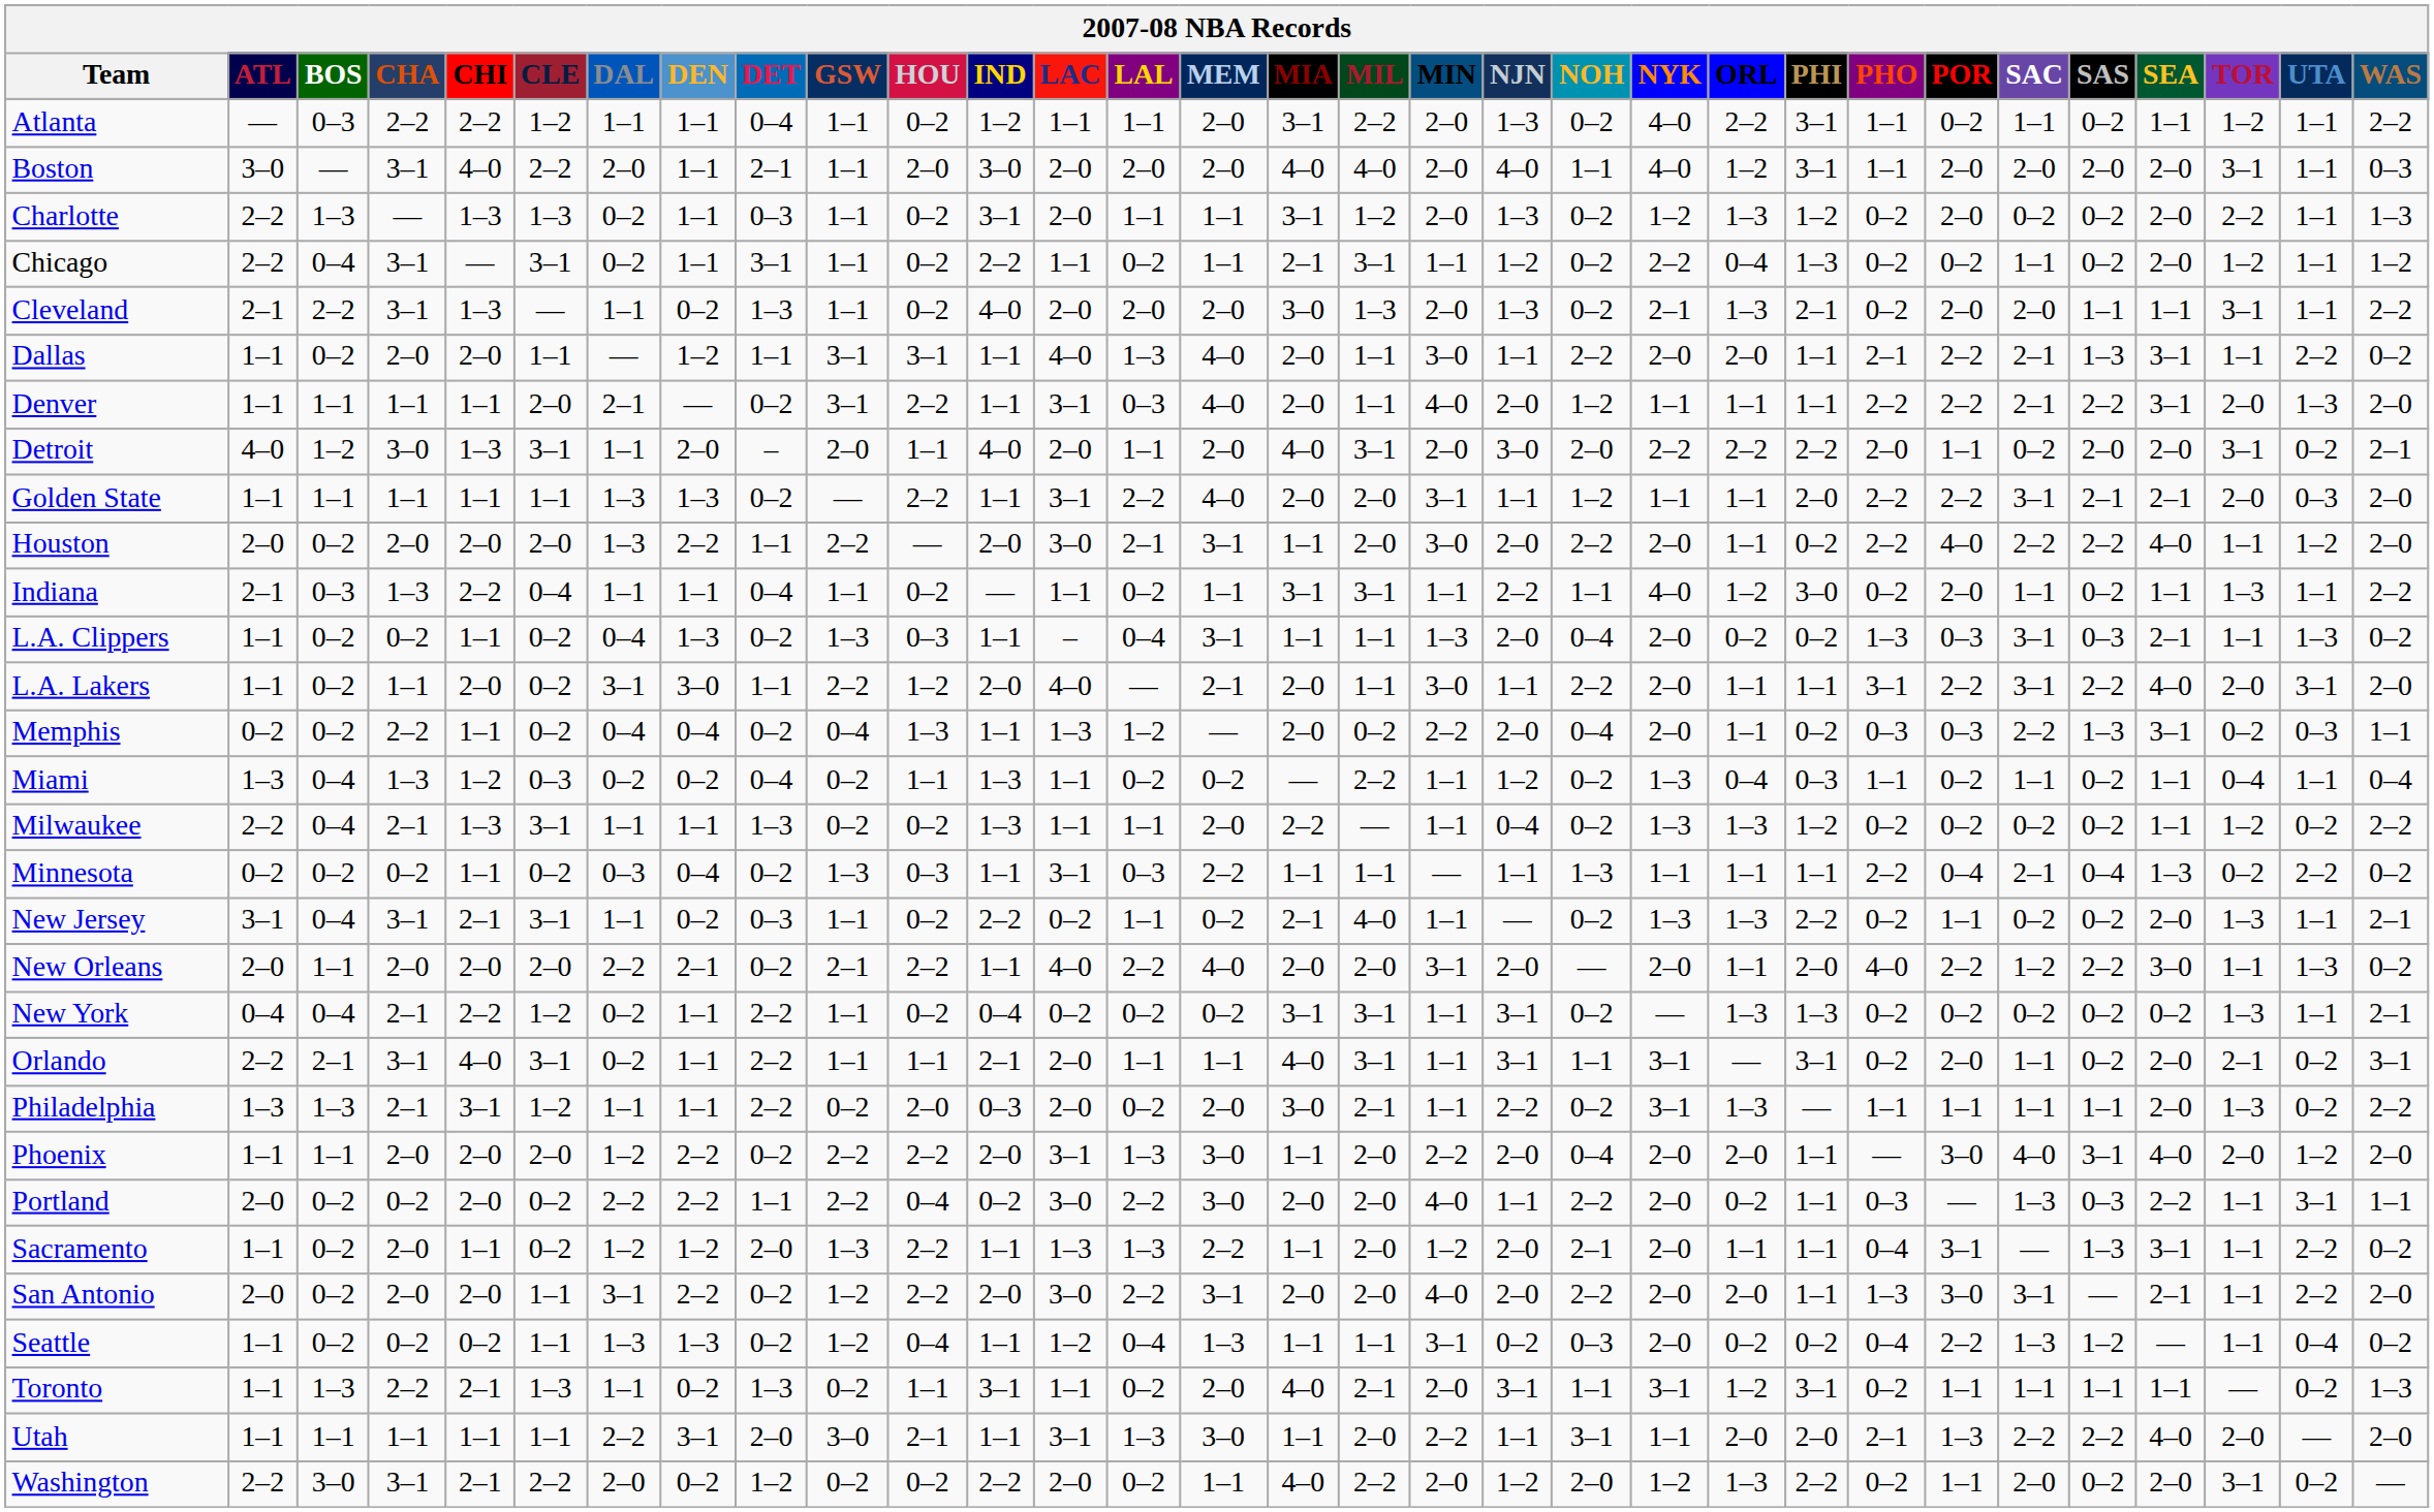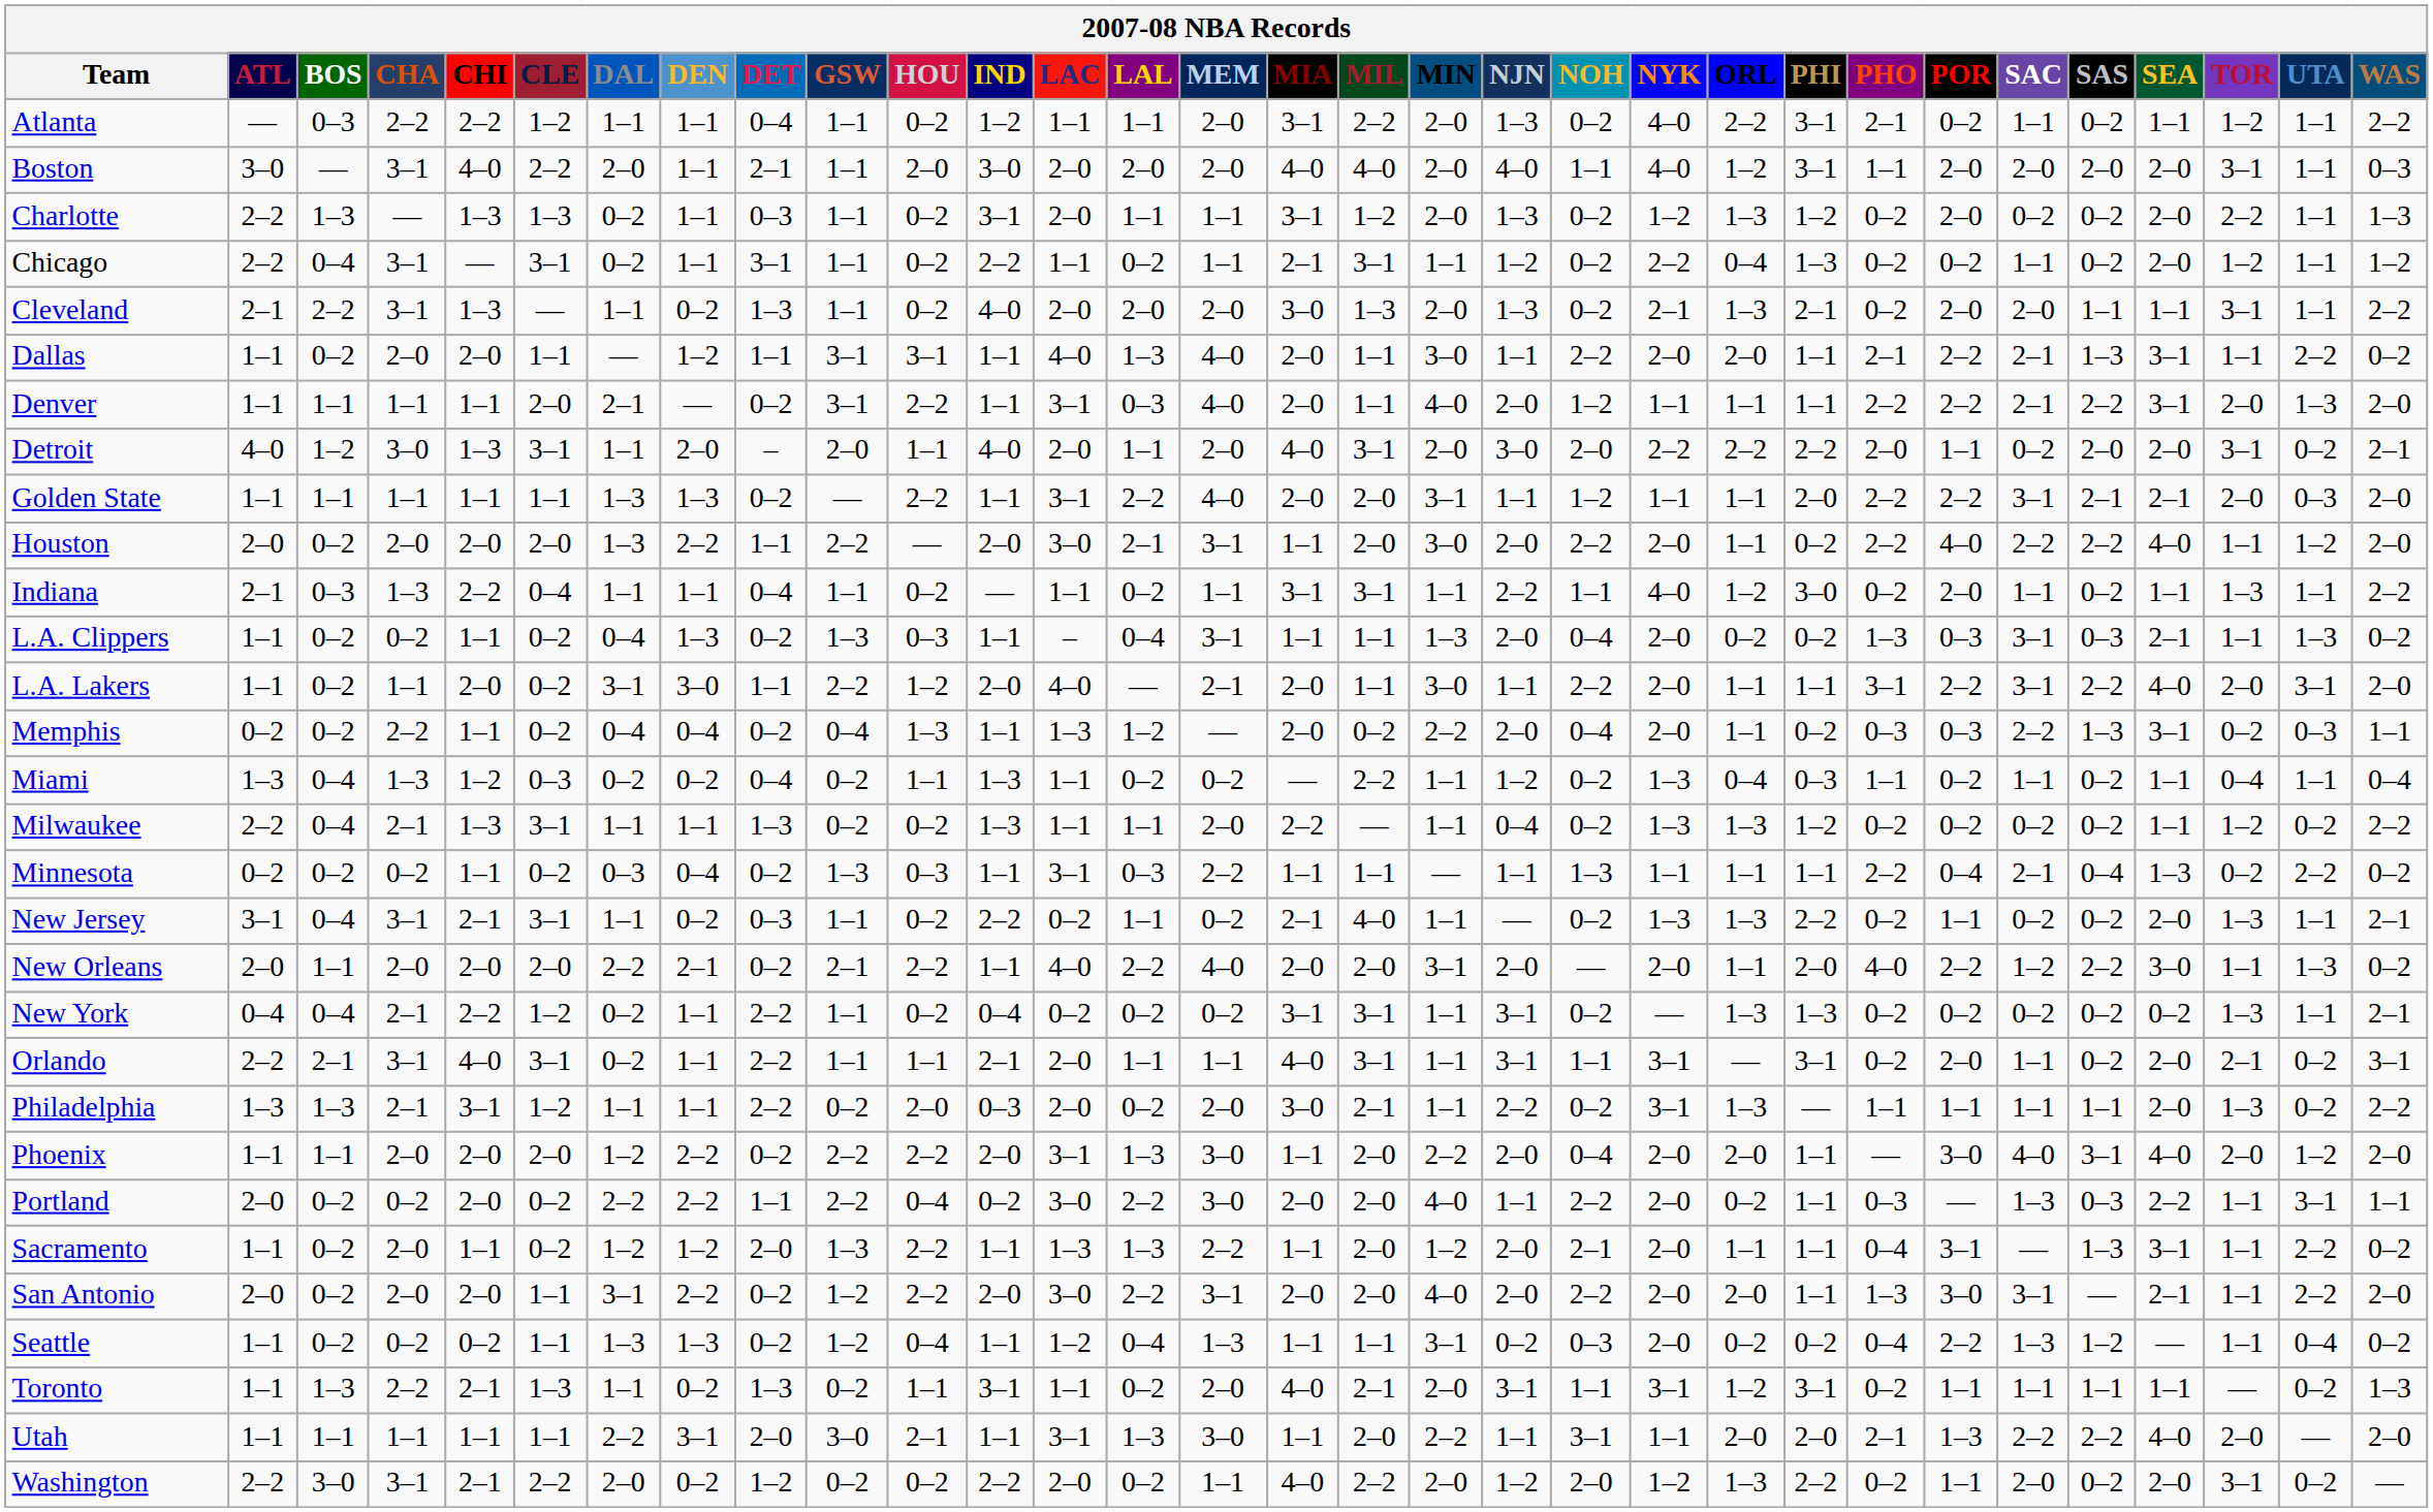Atlanta | PHO: 1–1 -> 2–1
